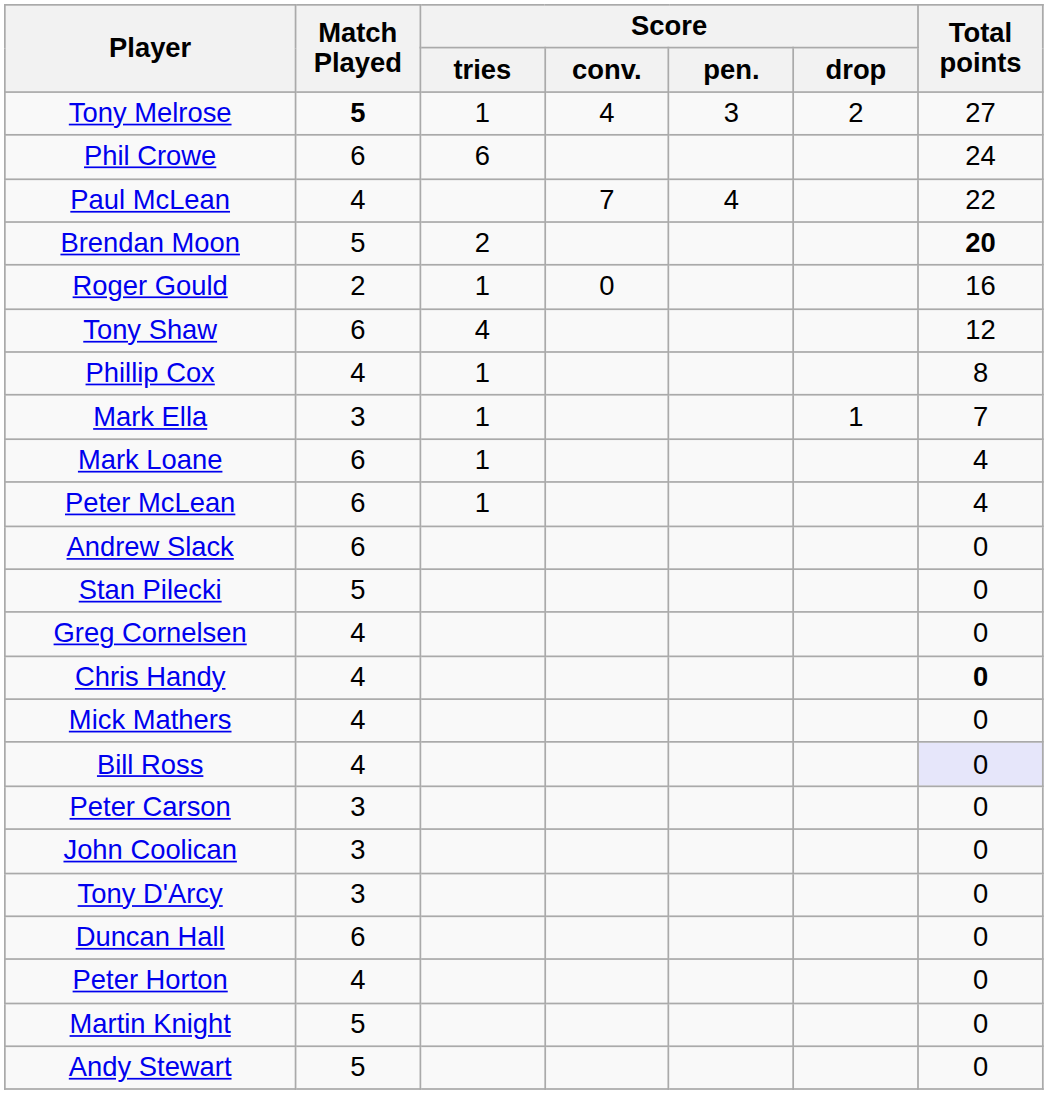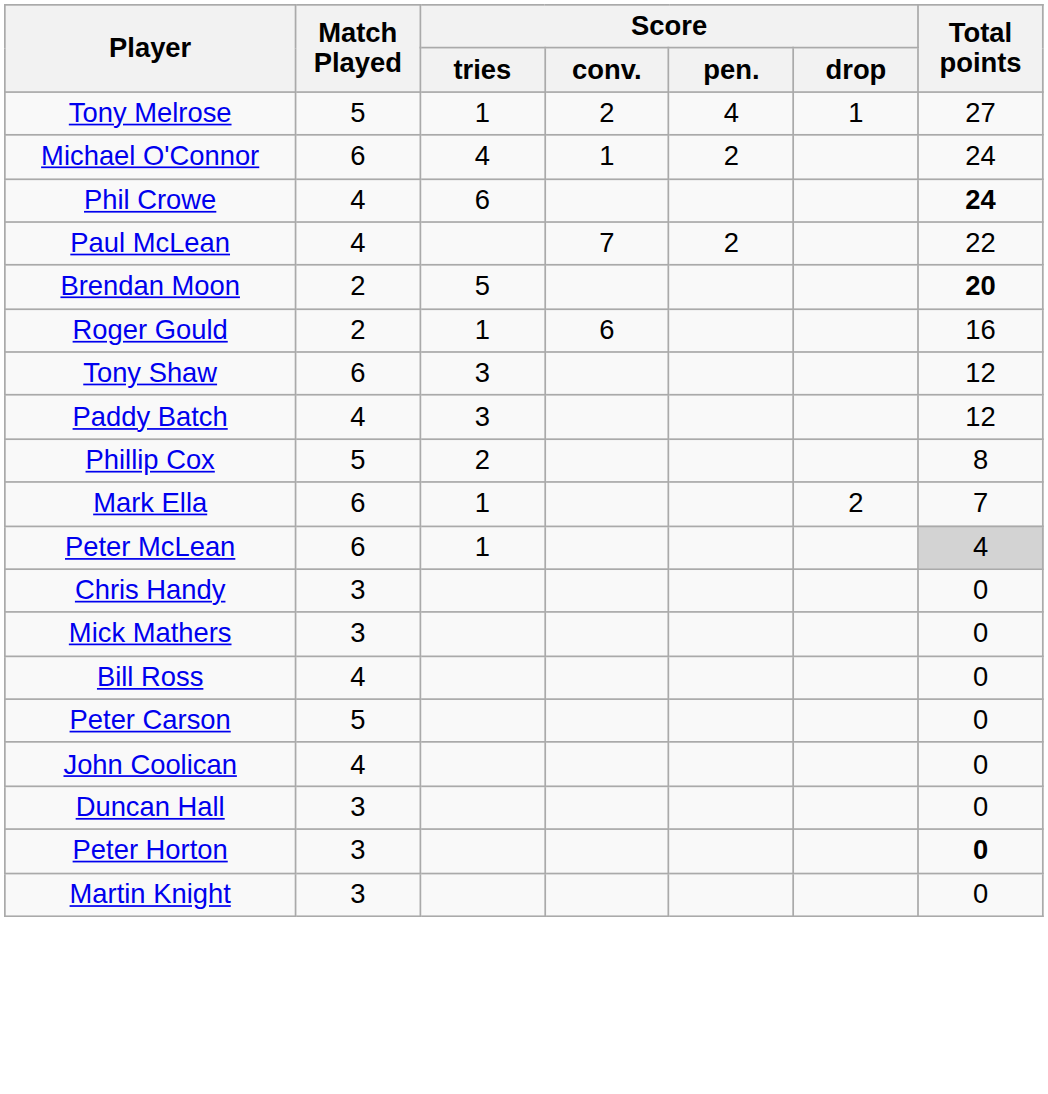Tony Melrose | Match Played: bold -> normal
Tony Melrose | Score / conv.: 4 -> 2
Tony Melrose | Score / pen.: 3 -> 4
Tony Melrose | Score / drop: 2 -> 1
+ row: Michael O'Connor | 6 | 4 | 1 | 2 | 24
Phil Crowe | Match Played: 6 -> 4
Phil Crowe | Total points: normal -> bold
Paul McLean | Score / pen.: 4 -> 2
Brendan Moon | Match Played: 5 -> 2
Brendan Moon | Score / tries: 2 -> 5
Roger Gould | Score / conv.: 0 -> 6
Tony Shaw | Score / tries: 4 -> 3
+ row: Paddy Batch | 4 | 3 | 12
Phillip Cox | Match Played: 4 -> 5
Phillip Cox | Score / tries: 1 -> 2
Mark Ella | Match Played: 3 -> 6
Mark Ella | Score / drop: 1 -> 2
- row: Mark Loane | 6 | 1 | 4
Peter McLean | Total points: no background -> lightgrey background
- row: Andrew Slack | 6 | 0
- row: Stan Pilecki | 5 | 0
- row: Greg Cornelsen | 4 | 0
Chris Handy | Match Played: 4 -> 3
Chris Handy | Total points: bold -> normal
Mick Mathers | Match Played: 4 -> 3
Bill Ross | Total points: lavender background -> no background
Peter Carson | Match Played: 3 -> 5
John Coolican | Match Played: 3 -> 4
- row: Tony D'Arcy | 3 | 0
Duncan Hall | Match Played: 6 -> 3
Peter Horton | Match Played: 4 -> 3
Peter Horton | Total points: normal -> bold
Martin Knight | Match Played: 5 -> 3
- row: Andy Stewart | 5 | 0
